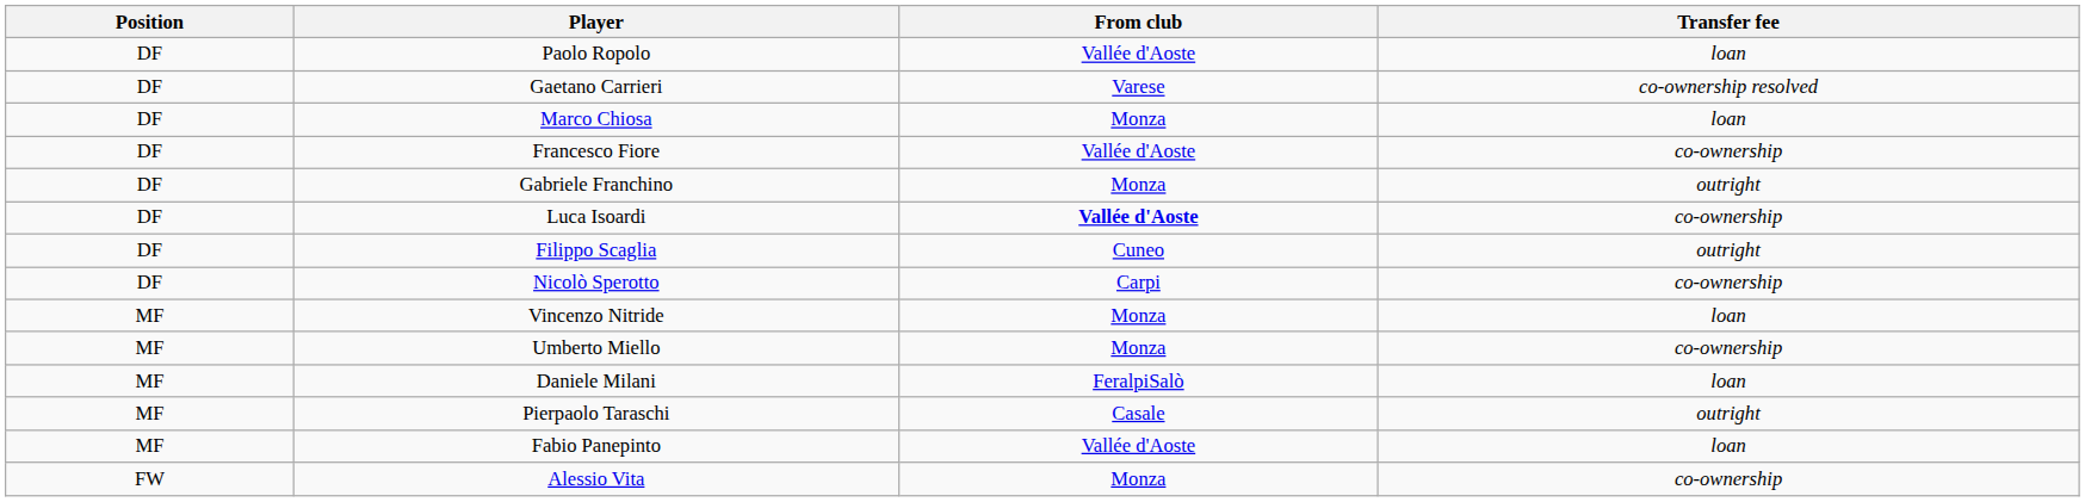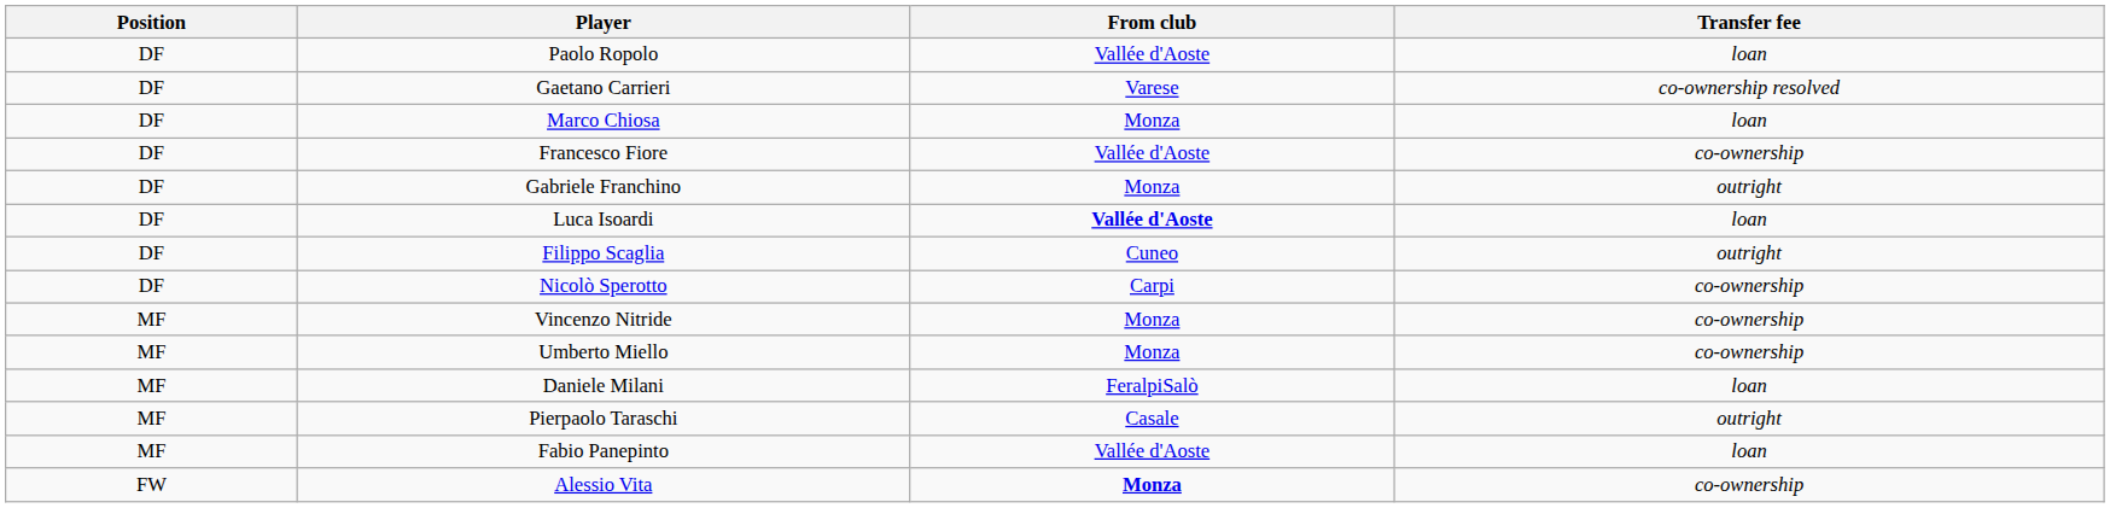Luca Isoardi | Transfer fee: co-ownership -> loan
Vincenzo Nitride | Transfer fee: loan -> co-ownership
Alessio Vita | From club: normal -> bold
